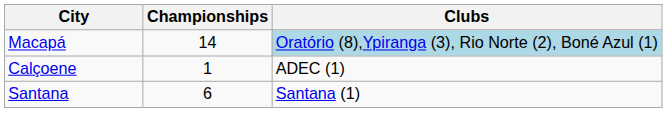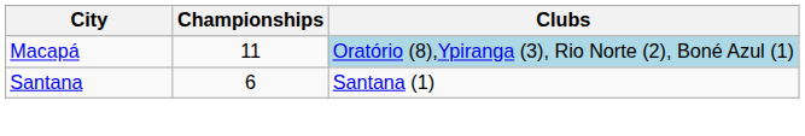Macapá | Championships: 14 -> 11
- row: Calçoene | 1 | ADEC (1)
